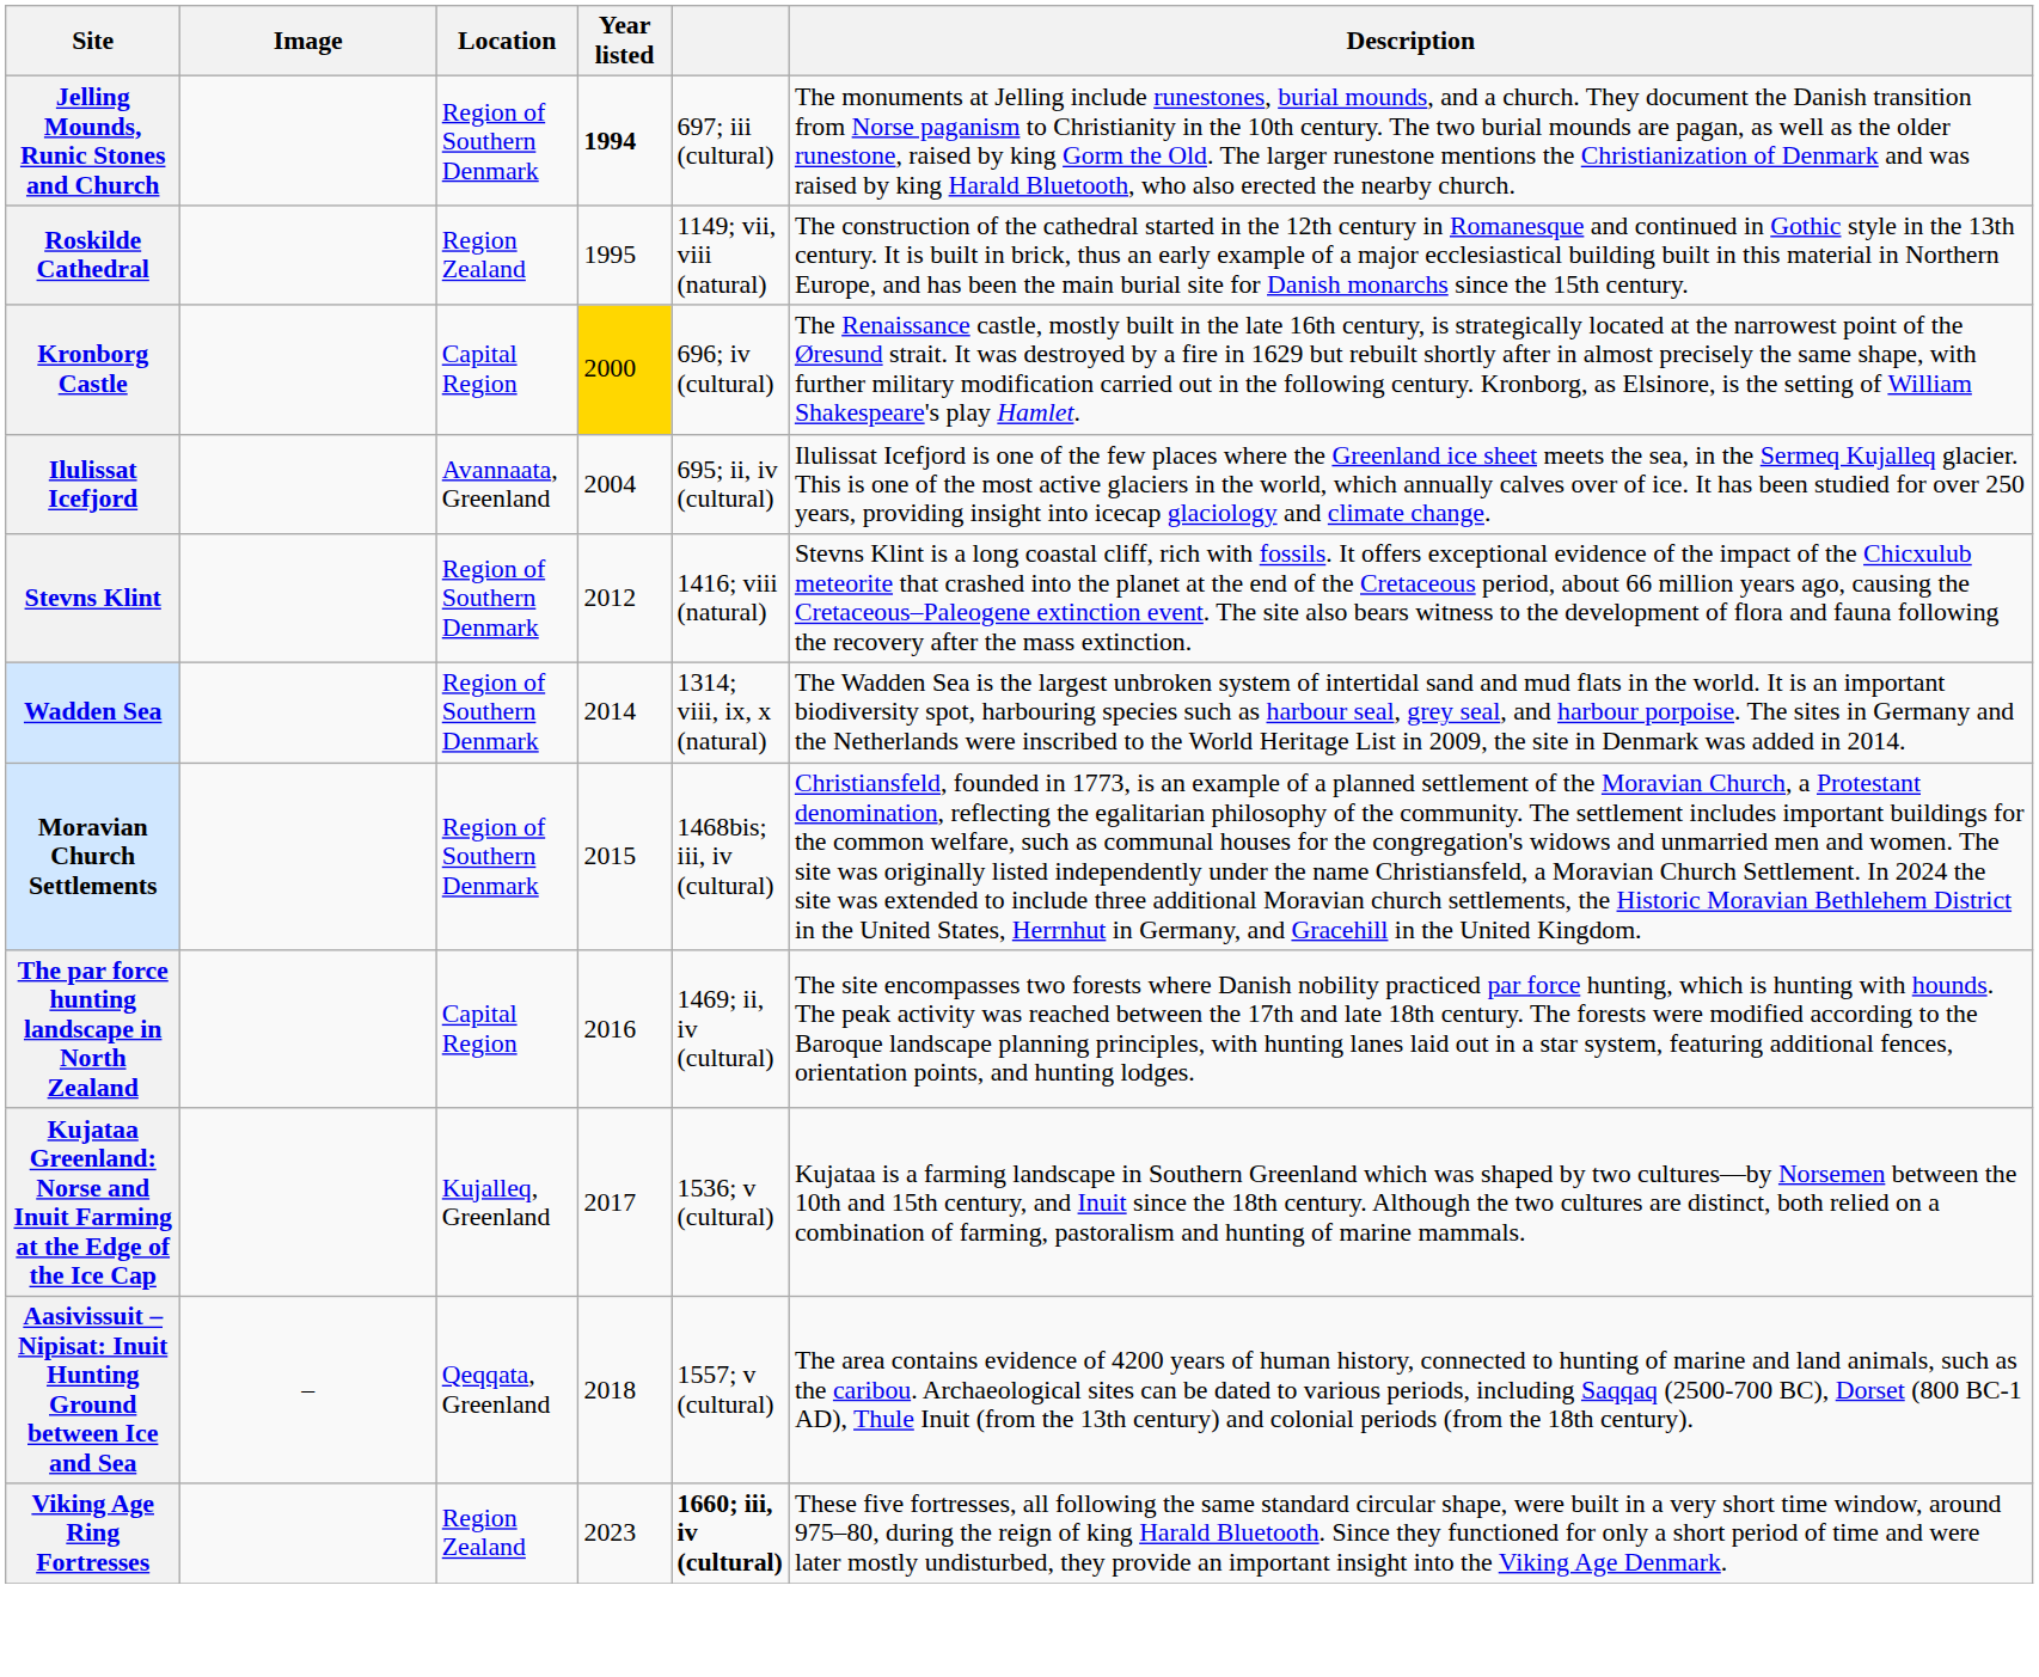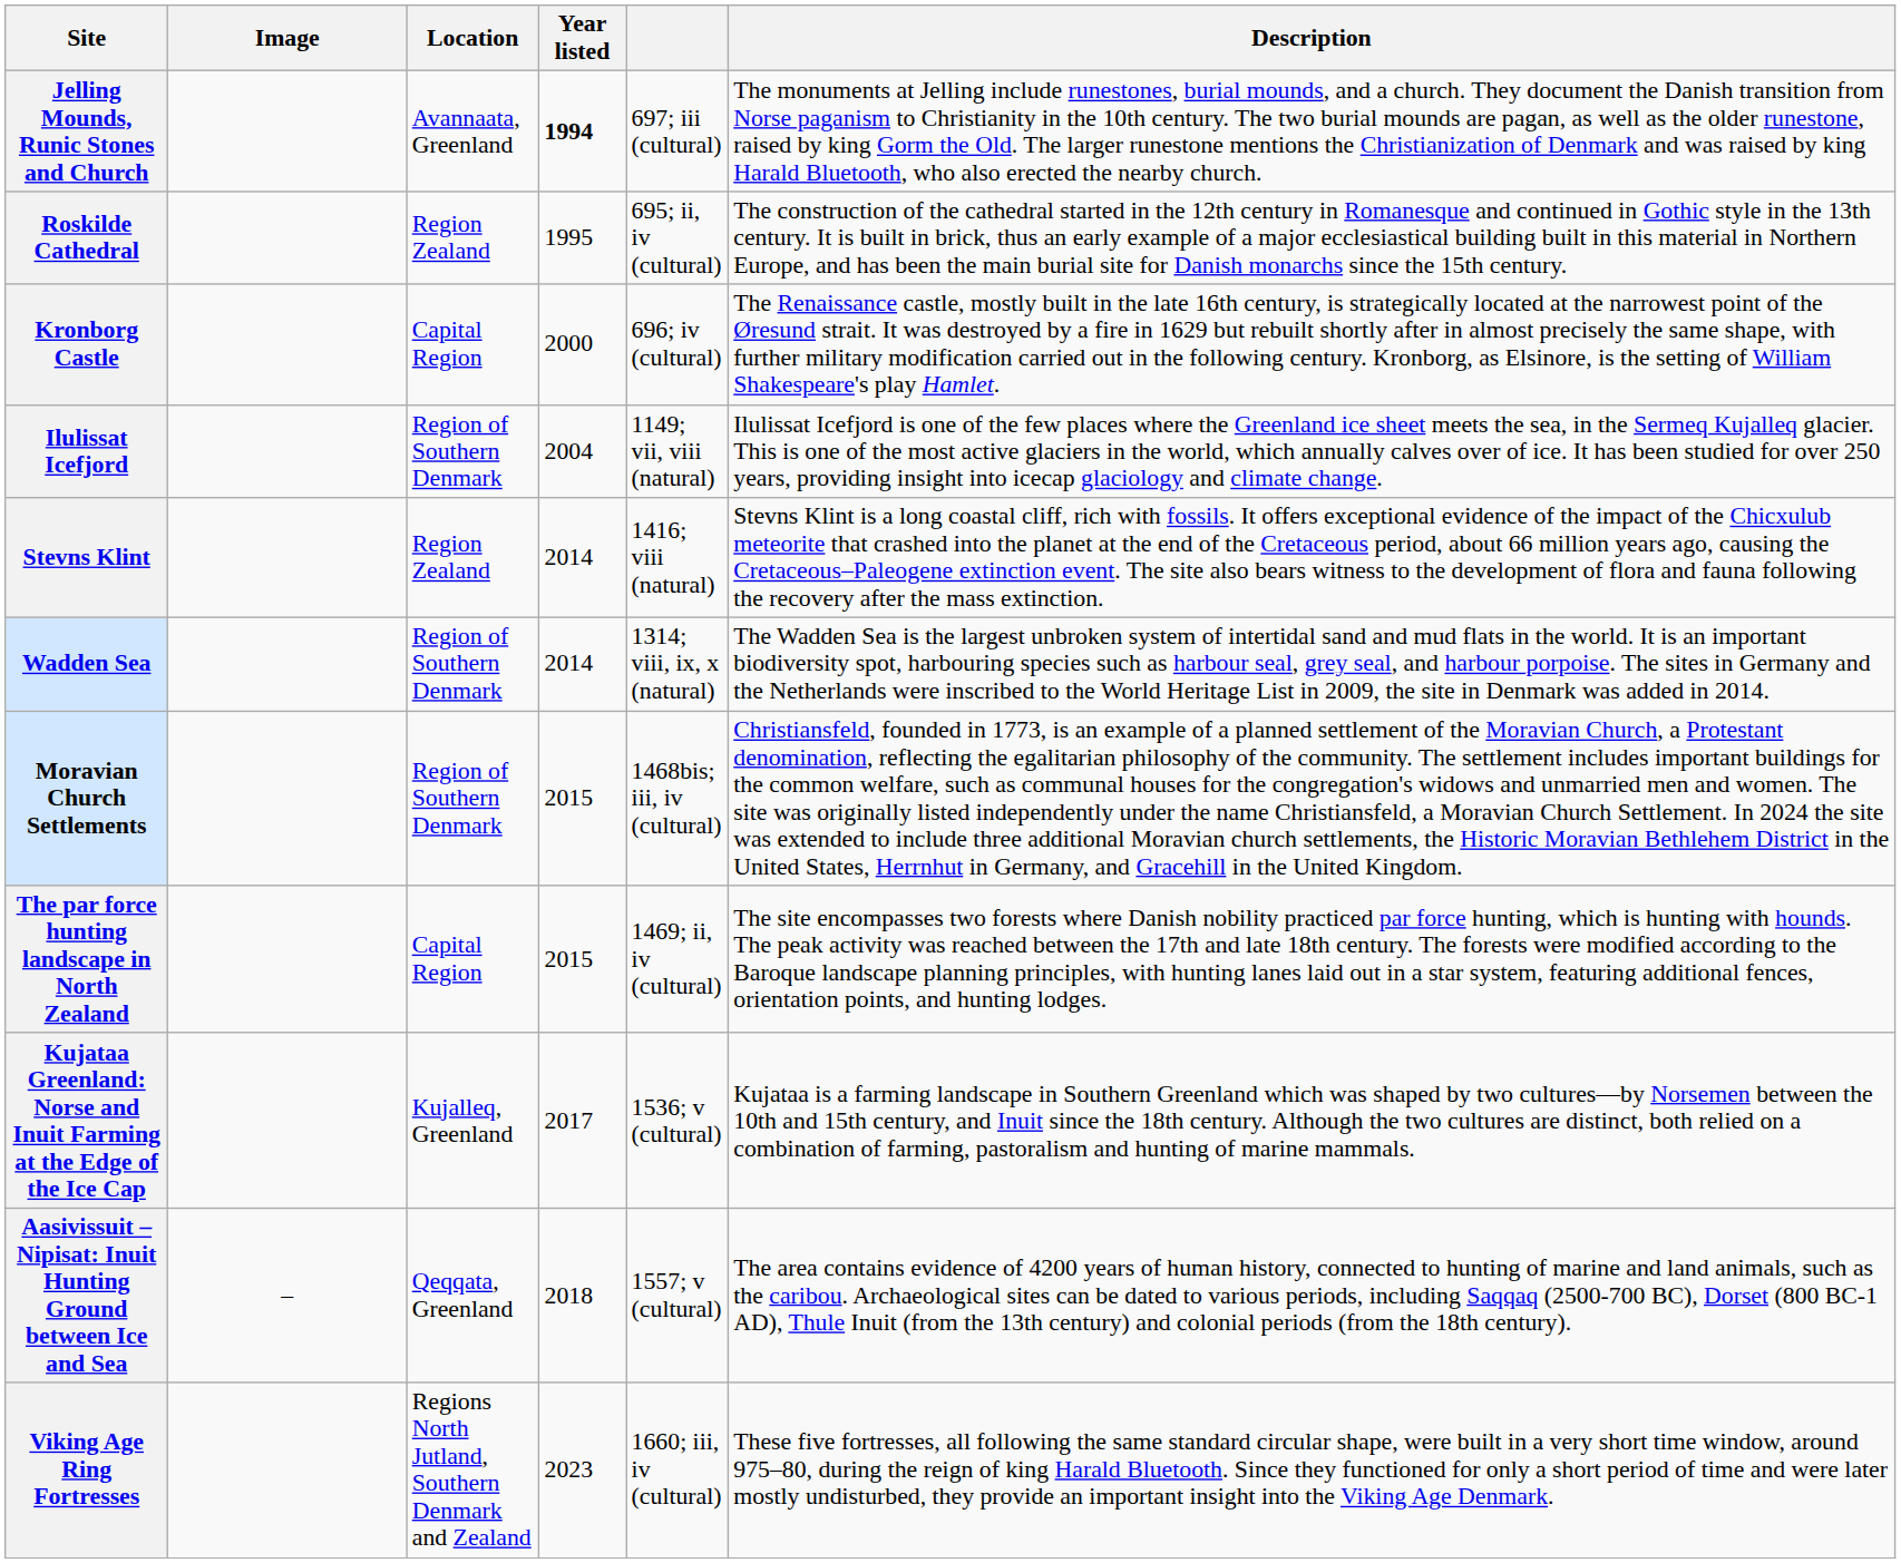Jelling Mounds, Runic Stones and Church | Location: Region of Southern Denmark -> Avannaata, Greenland
Roskilde Cathedral | column 5: 1149; vii, viii (natural) -> 695; ii, iv (cultural)
Kronborg Castle | Year listed: gold background -> no background
Ilulissat Icefjord | Location: Avannaata, Greenland -> Region of Southern Denmark
Ilulissat Icefjord | column 5: 695; ii, iv (cultural) -> 1149; vii, viii (natural)
Stevns Klint | Location: Region of Southern Denmark -> Region Zealand
Stevns Klint | Year listed: 2012 -> 2014
The par force hunting landscape in North Zealand | Year listed: 2016 -> 2015
Viking Age Ring Fortresses | Location: Region Zealand -> Regions North Jutland, Southern Denmark and Zealand
Viking Age Ring Fortresses | column 5: bold -> normal
